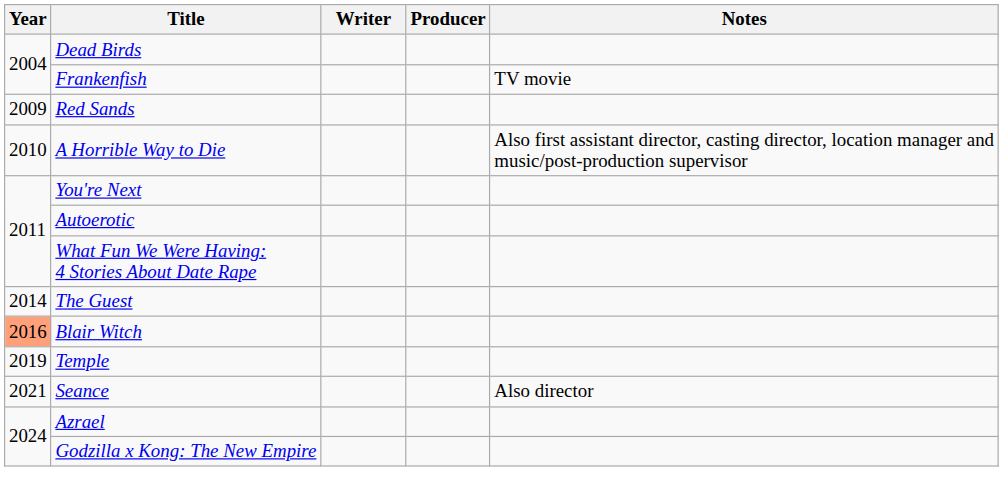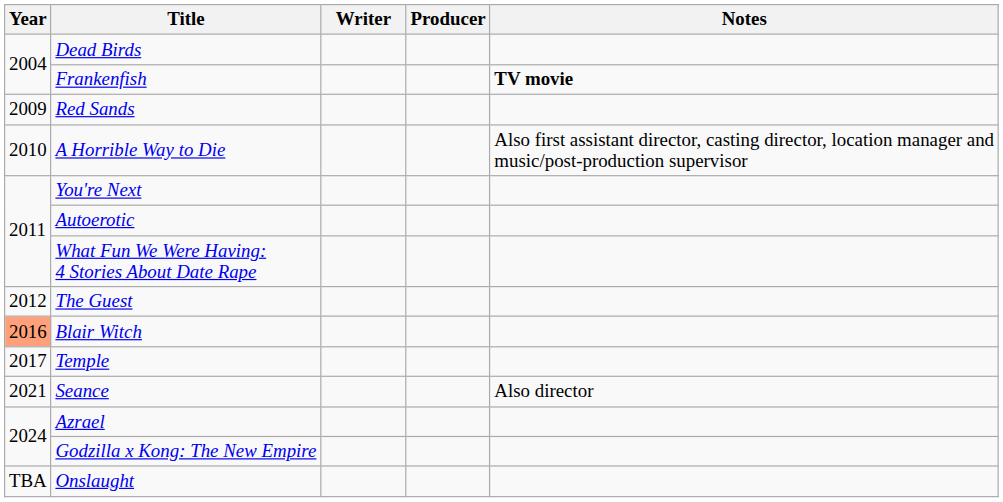Frankenfish | Notes: normal -> bold
The Guest | Year: 2014 -> 2012
Temple | Year: 2019 -> 2017
+ row: TBA | Onslaught
